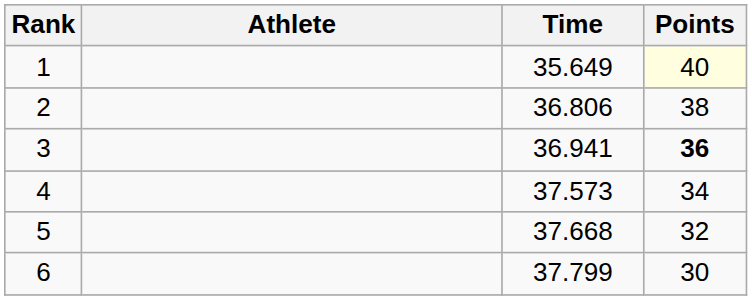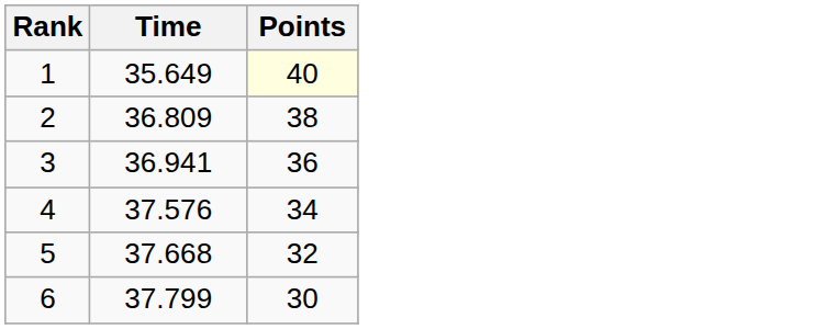- column: Athlete
2 | Time: 36.806 -> 36.809
3 | Points: bold -> normal
4 | Time: 37.573 -> 37.576
